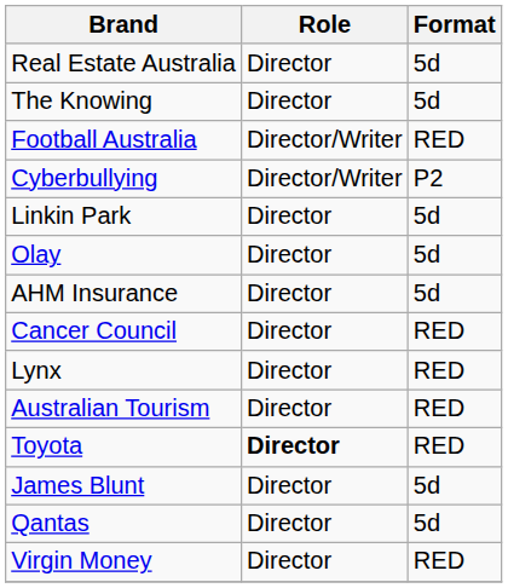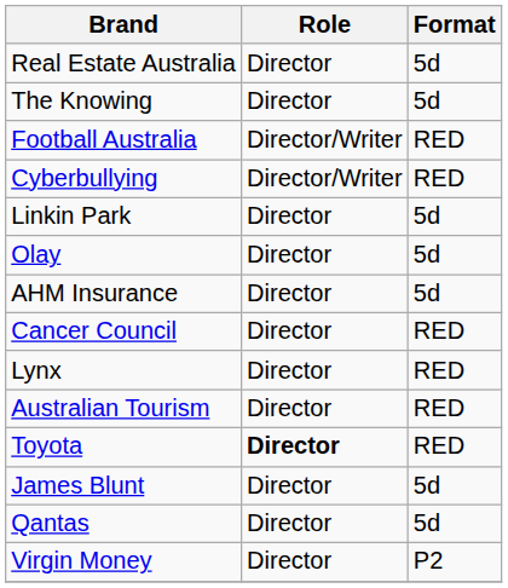Cyberbullying | Format: P2 -> RED
Virgin Money | Format: RED -> P2
